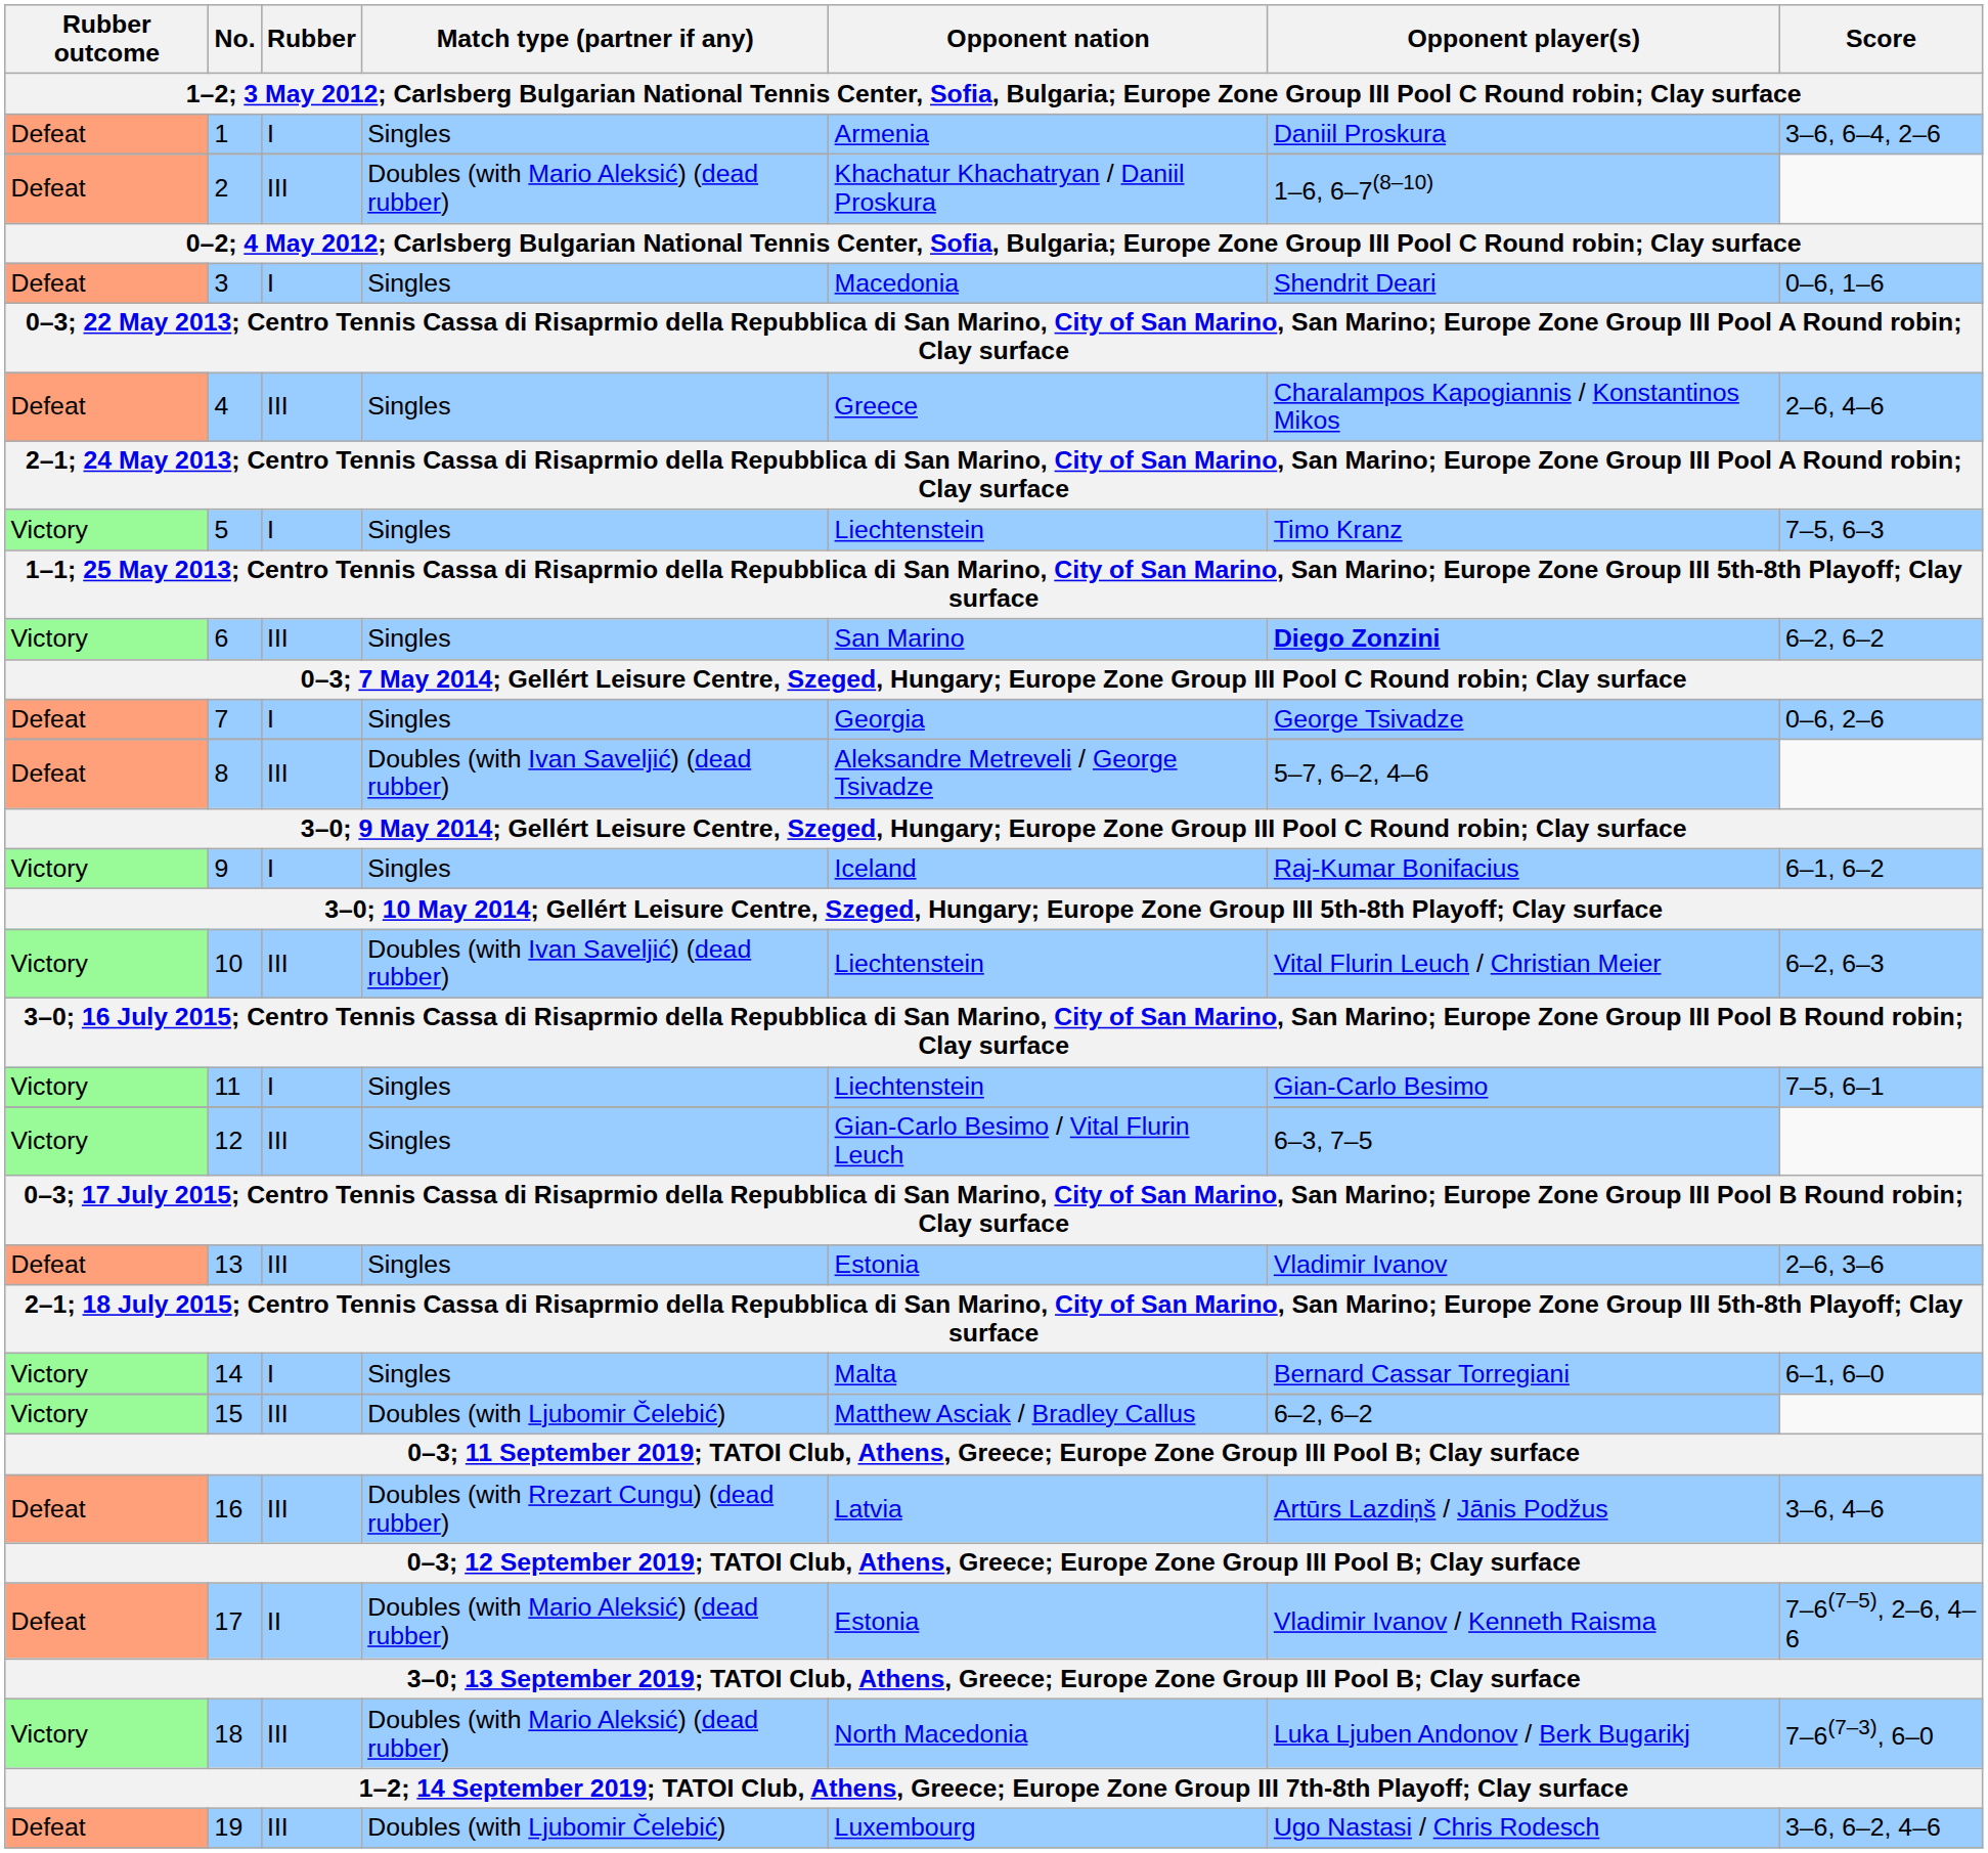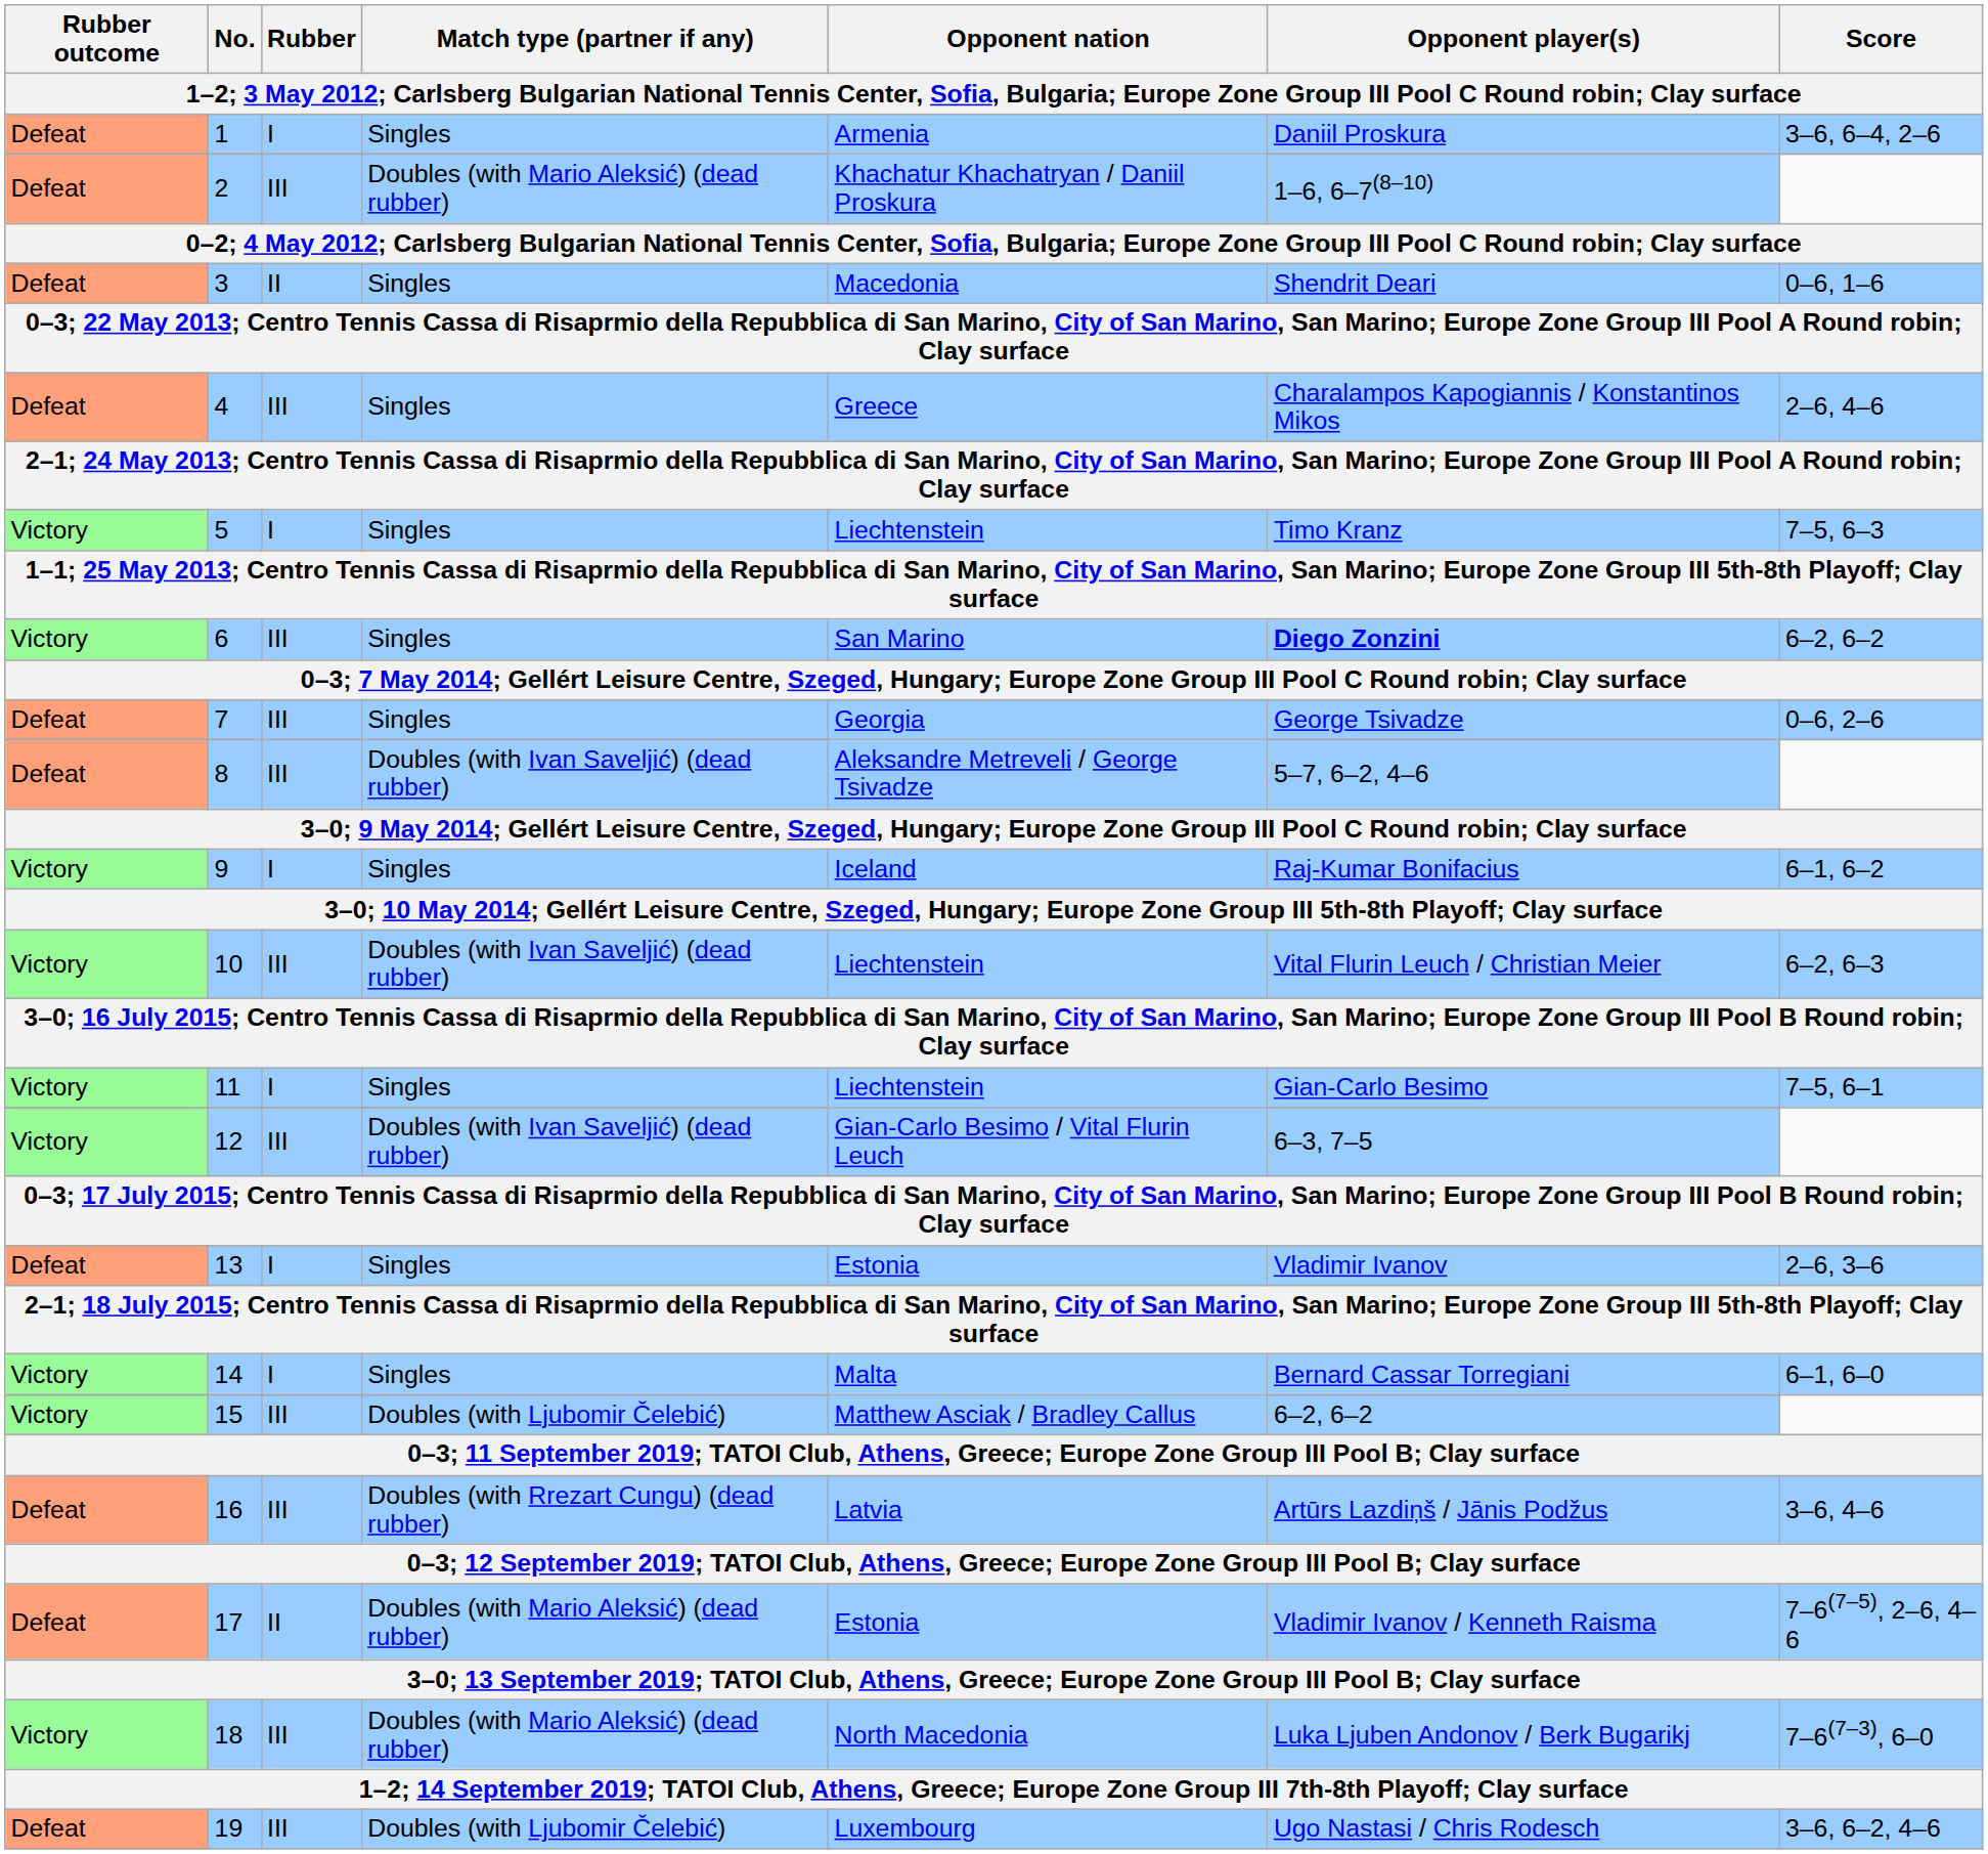3 | Rubber: I -> II
7 | Rubber: I -> III
12 | Match type (partner if any): Singles -> Doubles (with Ivan Saveljić) (dead rubber)
13 | Rubber: III -> I
